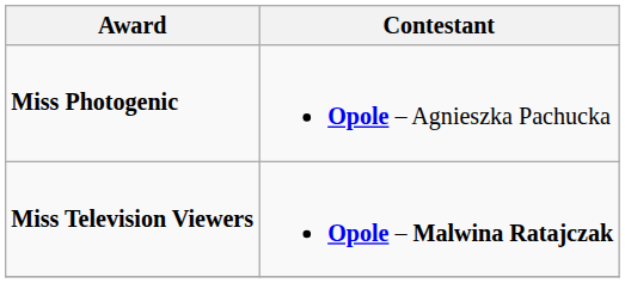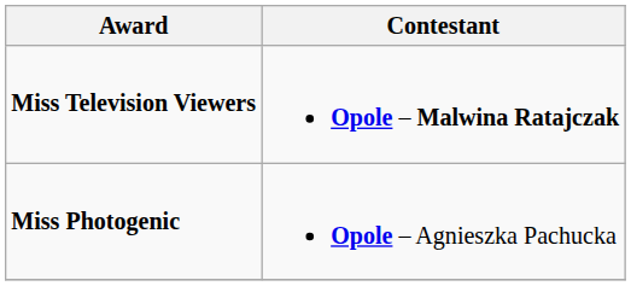rows swapped: Miss Photogenic <-> Miss Television Viewers
